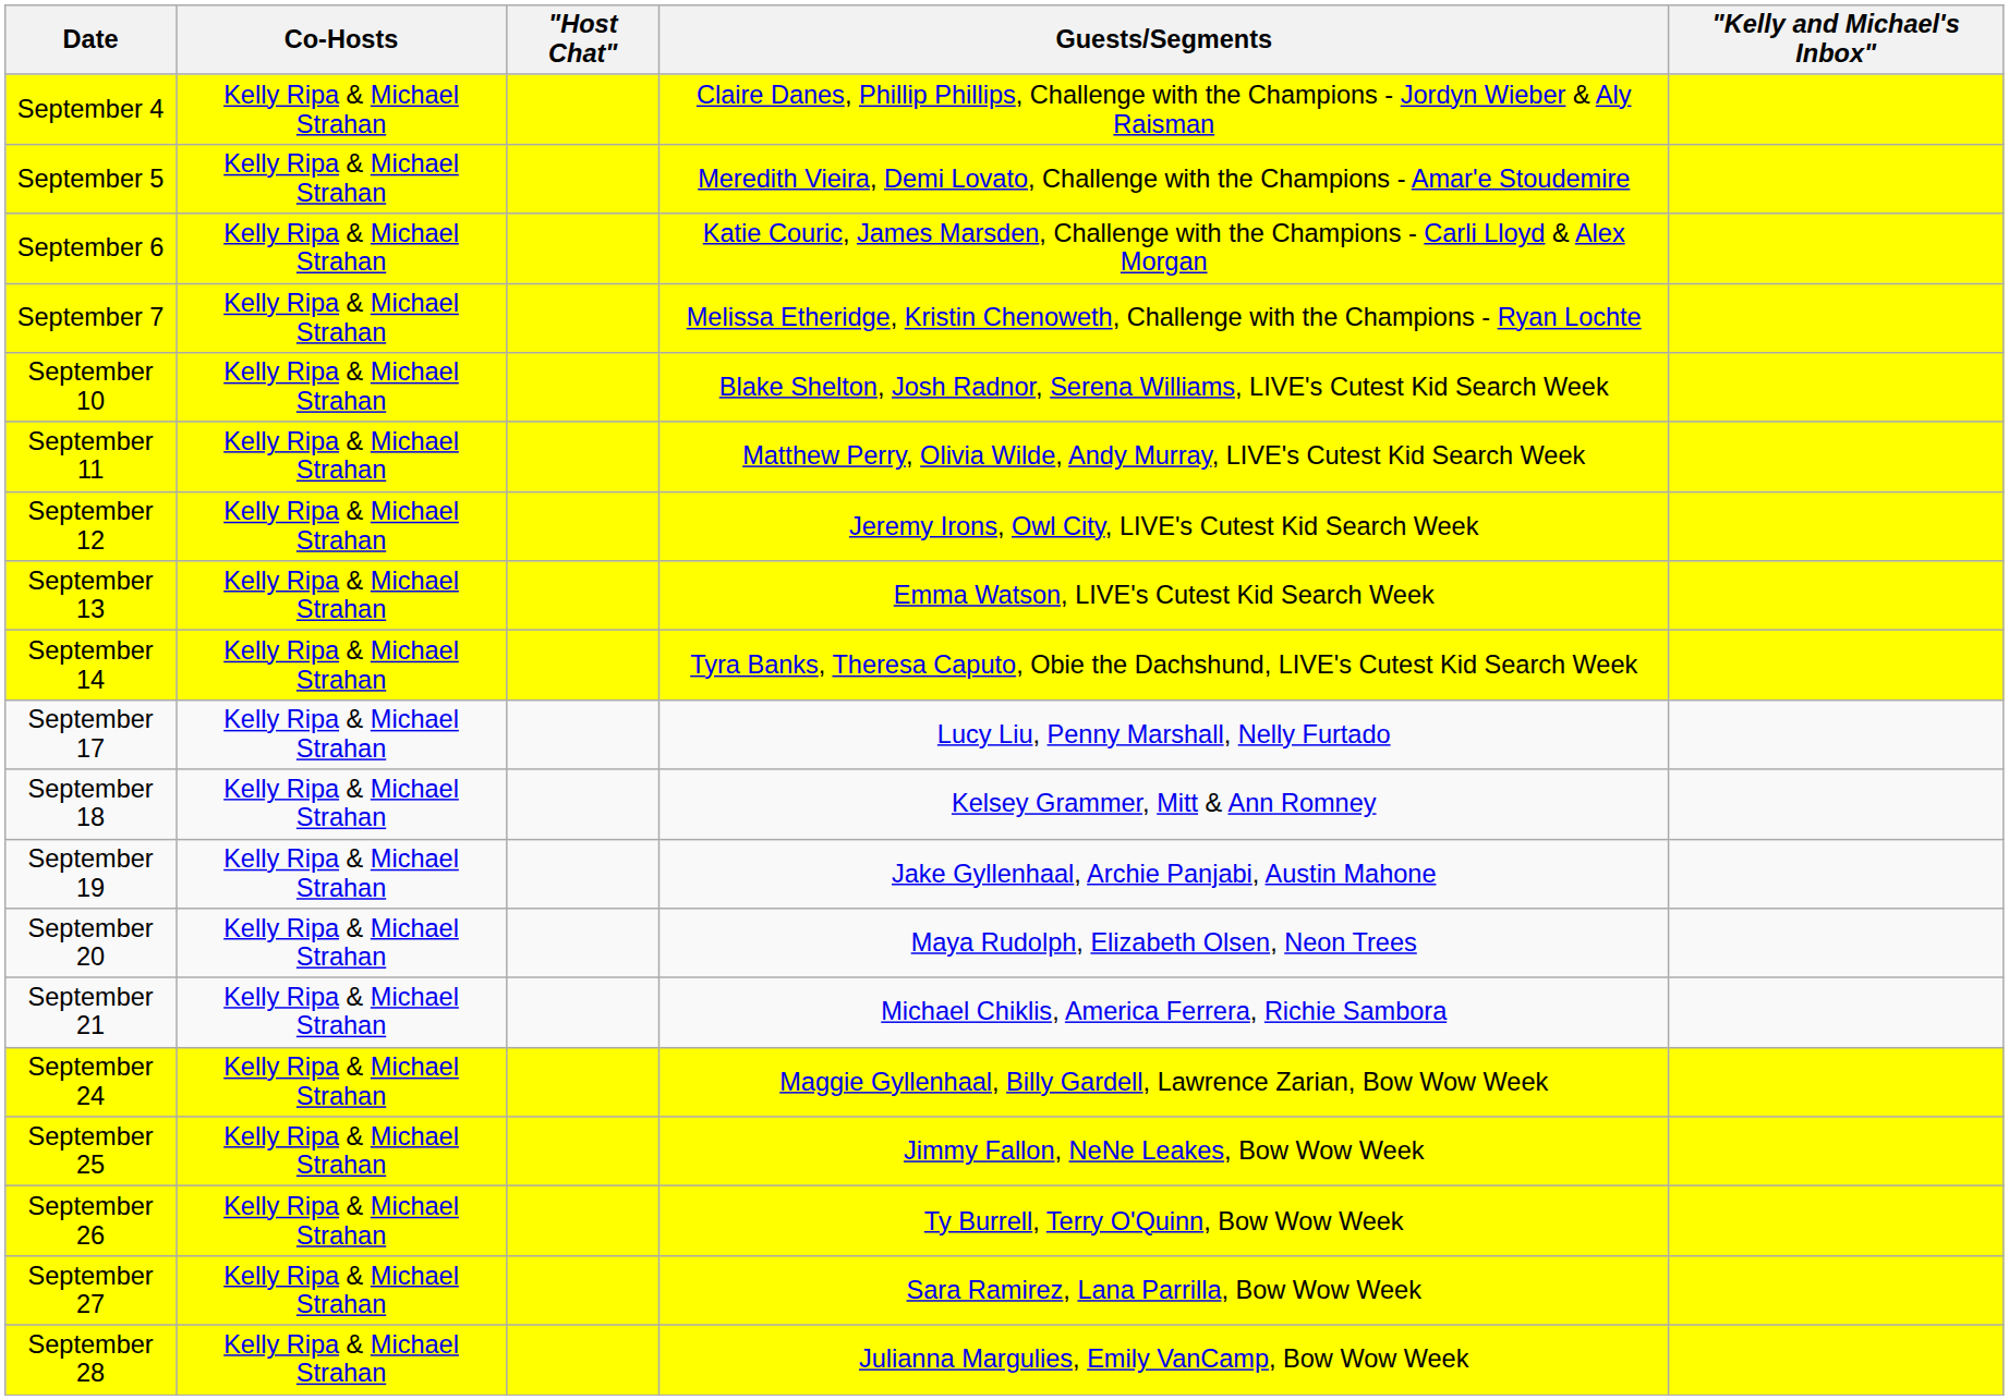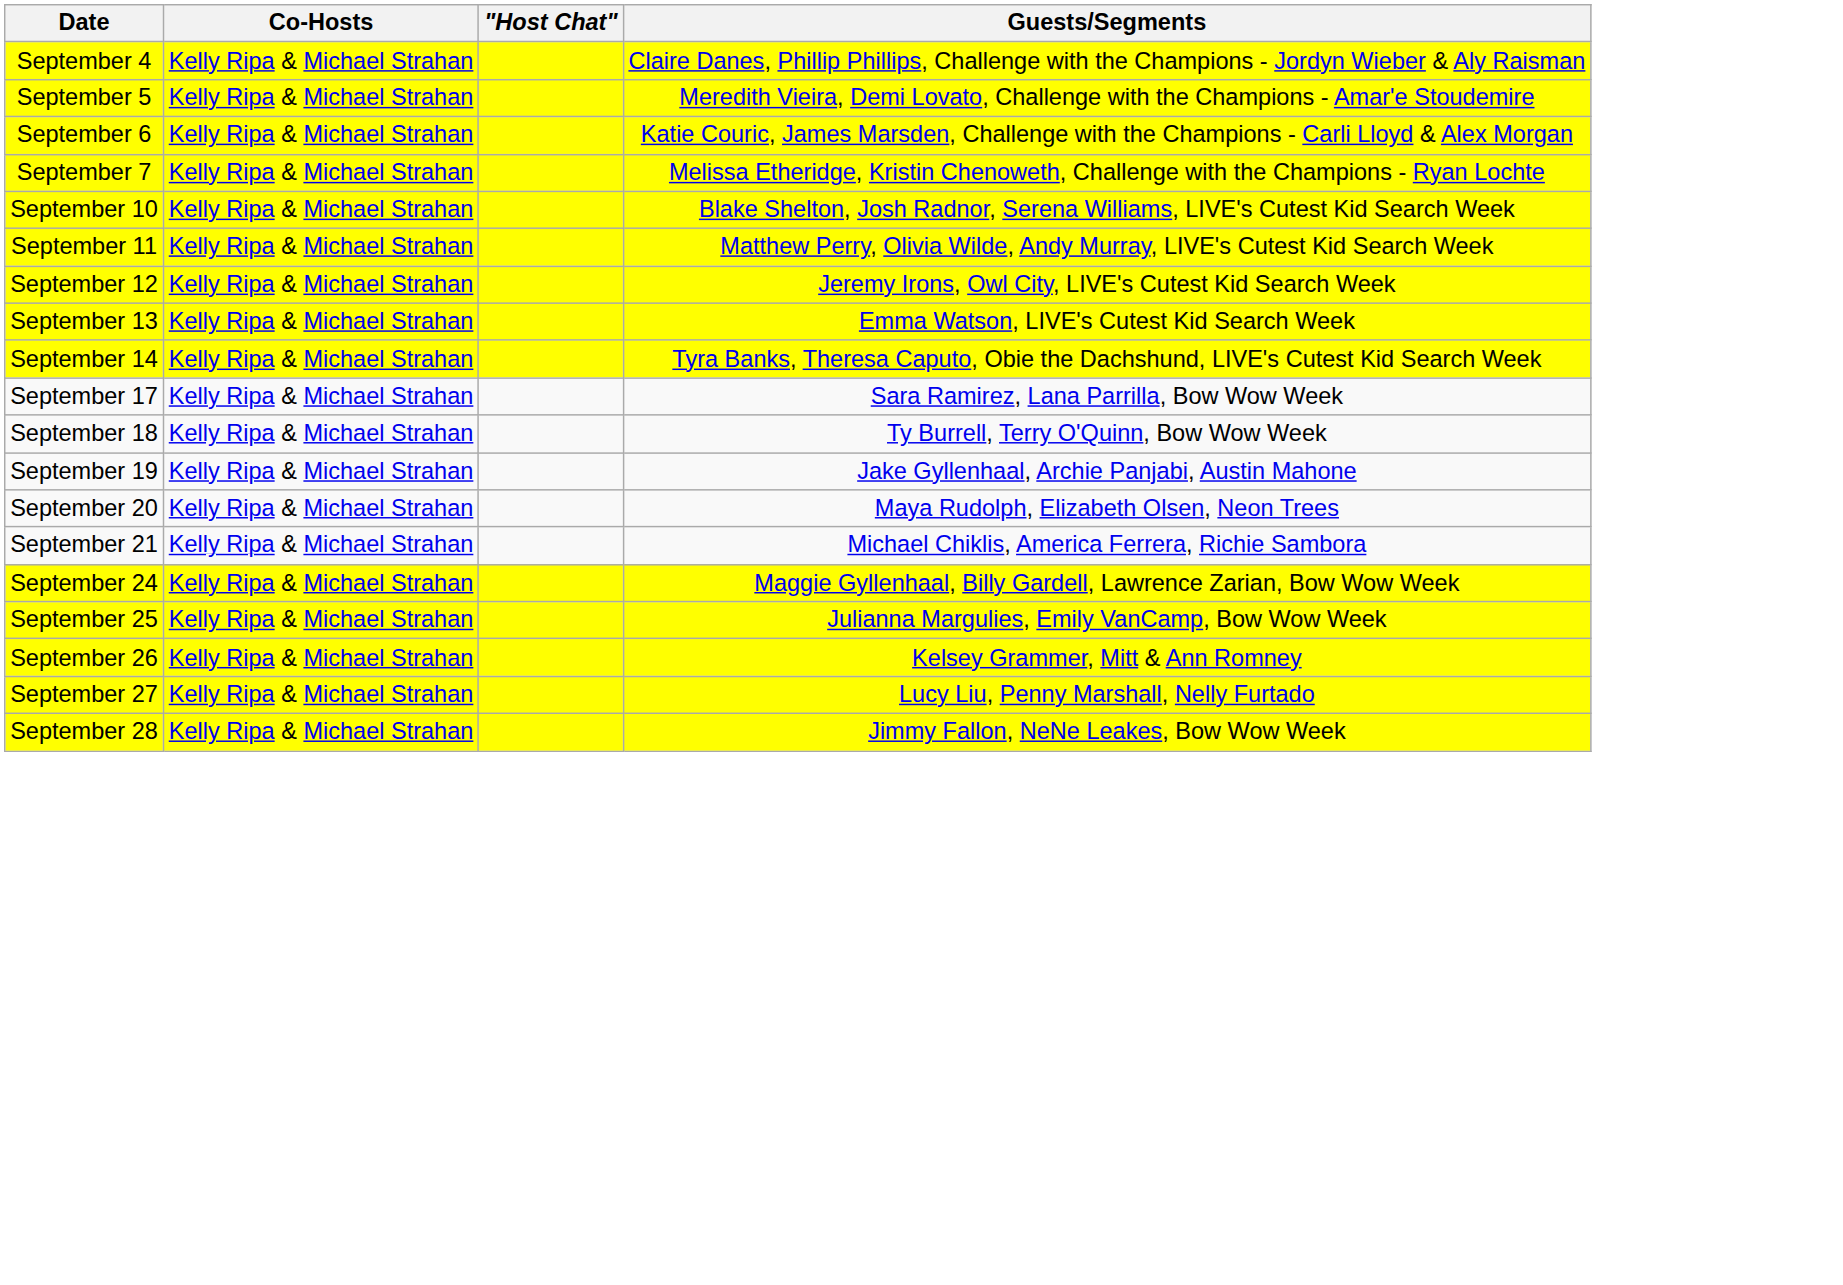- column: "Kelly and Michael's Inbox"
September 17 | Guests/Segments: Lucy Liu, Penny Marshall, Nelly Furtado -> Sara Ramirez, Lana Parrilla, Bow Wow Week
September 18 | Guests/Segments: Kelsey Grammer, Mitt & Ann Romney -> Ty Burrell, Terry O'Quinn, Bow Wow Week
September 25 | Guests/Segments: Jimmy Fallon, NeNe Leakes, Bow Wow Week -> Julianna Margulies, Emily VanCamp, Bow Wow Week
September 26 | Guests/Segments: Ty Burrell, Terry O'Quinn, Bow Wow Week -> Kelsey Grammer, Mitt & Ann Romney
September 27 | Guests/Segments: Sara Ramirez, Lana Parrilla, Bow Wow Week -> Lucy Liu, Penny Marshall, Nelly Furtado
September 28 | Guests/Segments: Julianna Margulies, Emily VanCamp, Bow Wow Week -> Jimmy Fallon, NeNe Leakes, Bow Wow Week
